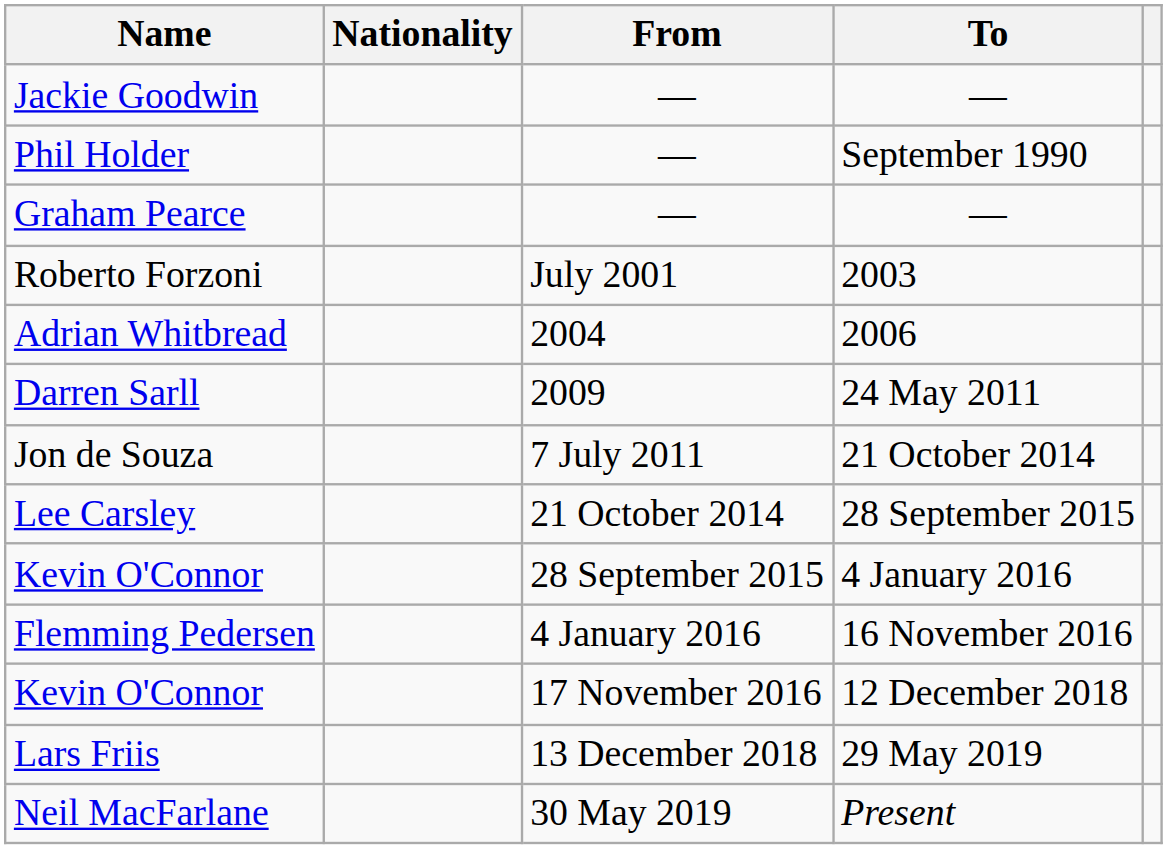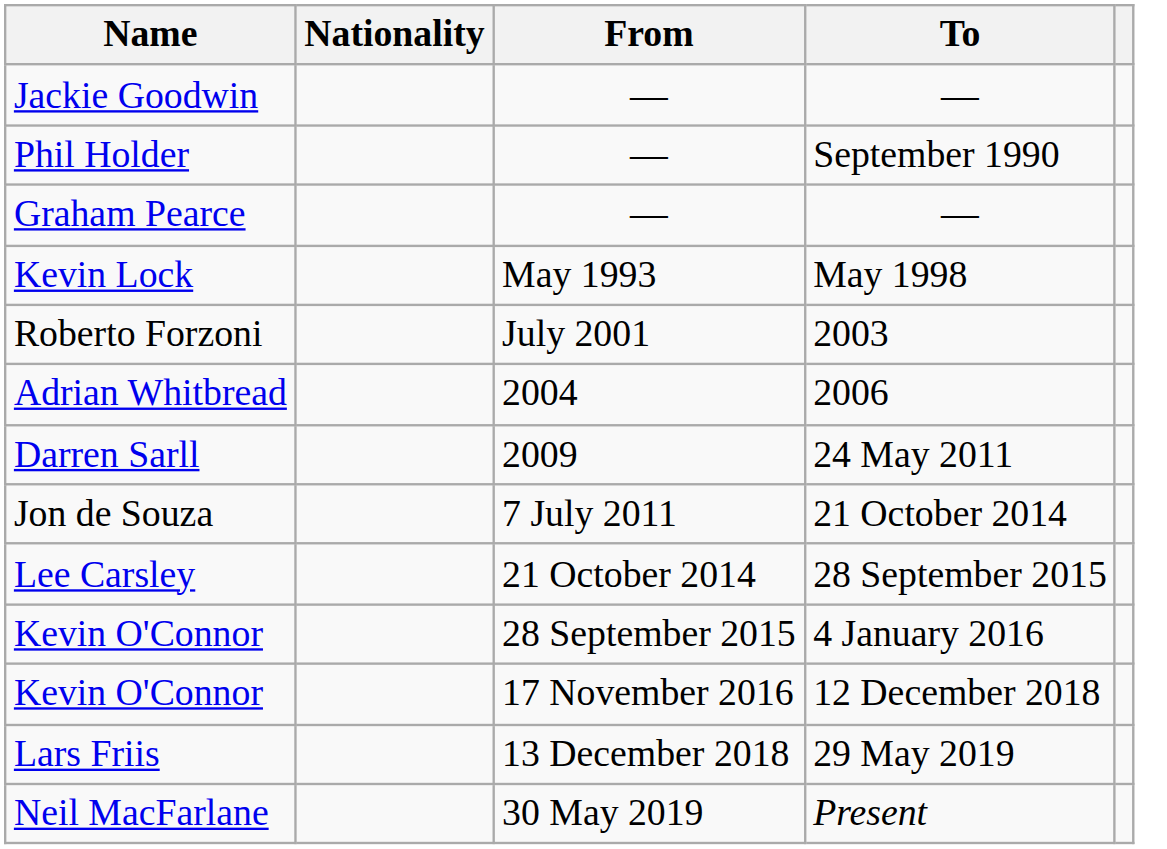+ row: Kevin Lock | May 1993 | May 1998
- row: Flemming Pedersen | 4 January 2016 | 16 November 2016
